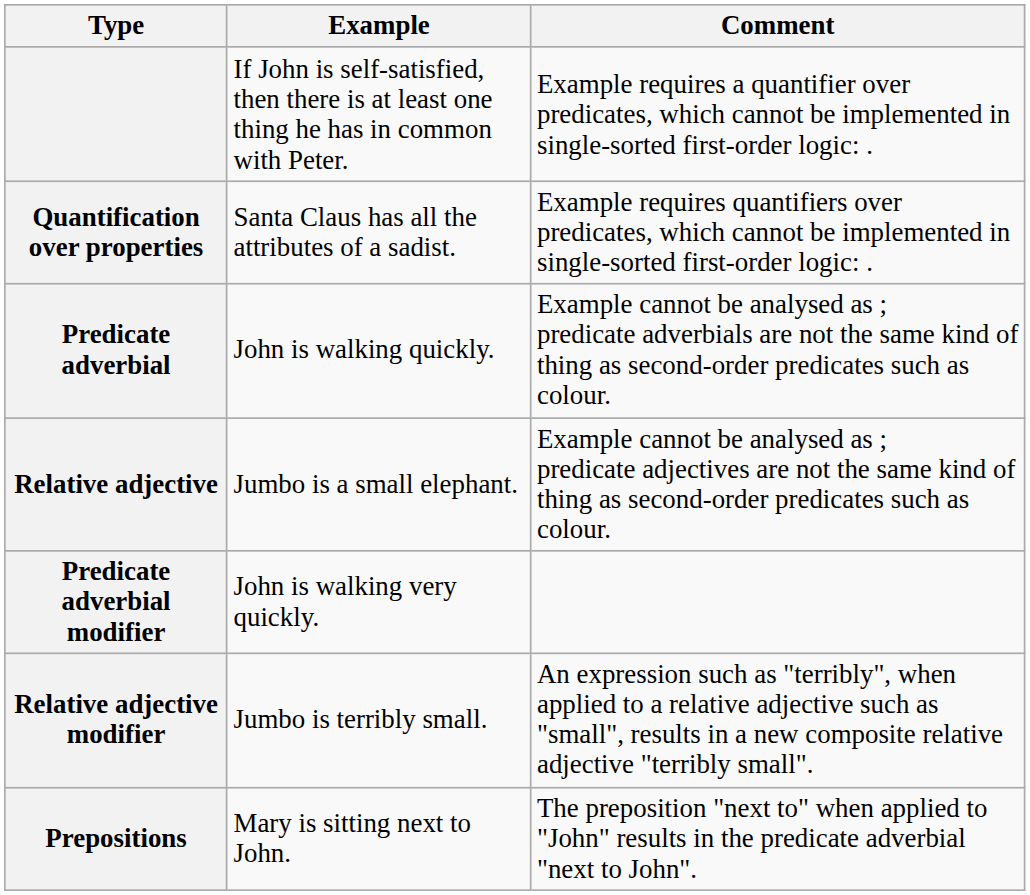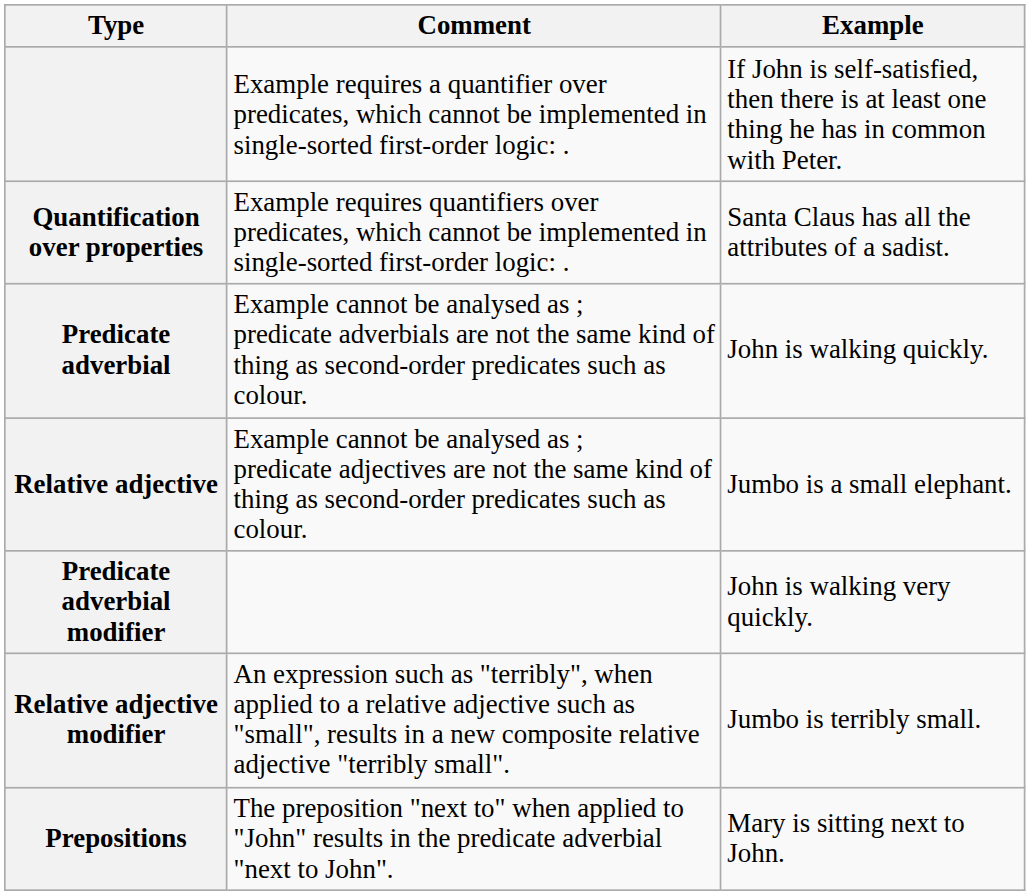columns swapped: Example <-> Comment
